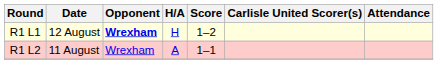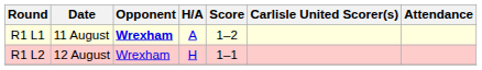R1 L1 | Date: 12 August -> 11 August
R1 L1 | H/A: H -> A
R1 L2 | Date: 11 August -> 12 August
R1 L2 | H/A: A -> H
